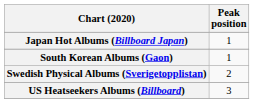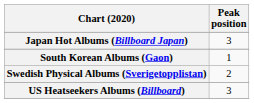Japan Hot Albums (Billboard Japan) | Peak position: 1 -> 3
